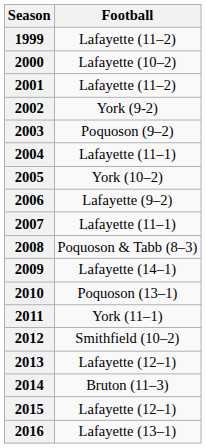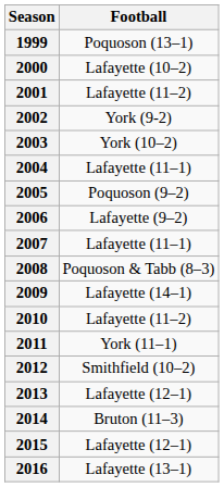1999 | Football: Lafayette (11–2) -> Poquoson (13–1)
2003 | Football: Poquoson (9–2) -> York (10–2)
2005 | Football: York (10–2) -> Poquoson (9–2)
2010 | Football: Poquoson (13–1) -> Lafayette (11–2)
